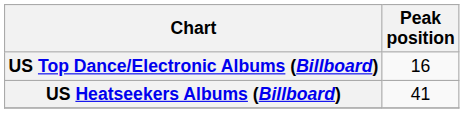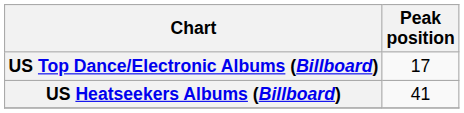US Top Dance/Electronic Albums (Billboard) | Peak position: 16 -> 17
